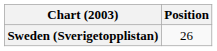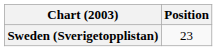Sweden (Sverigetopplistan) | Position: 26 -> 23
